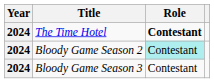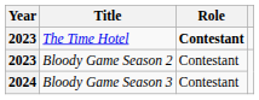The Time Hotel | Year: 2024 -> 2023
Bloody Game Season 2 | Year: 2024 -> 2023
Bloody Game Season 2 | Role: paleturquoise background -> no background
